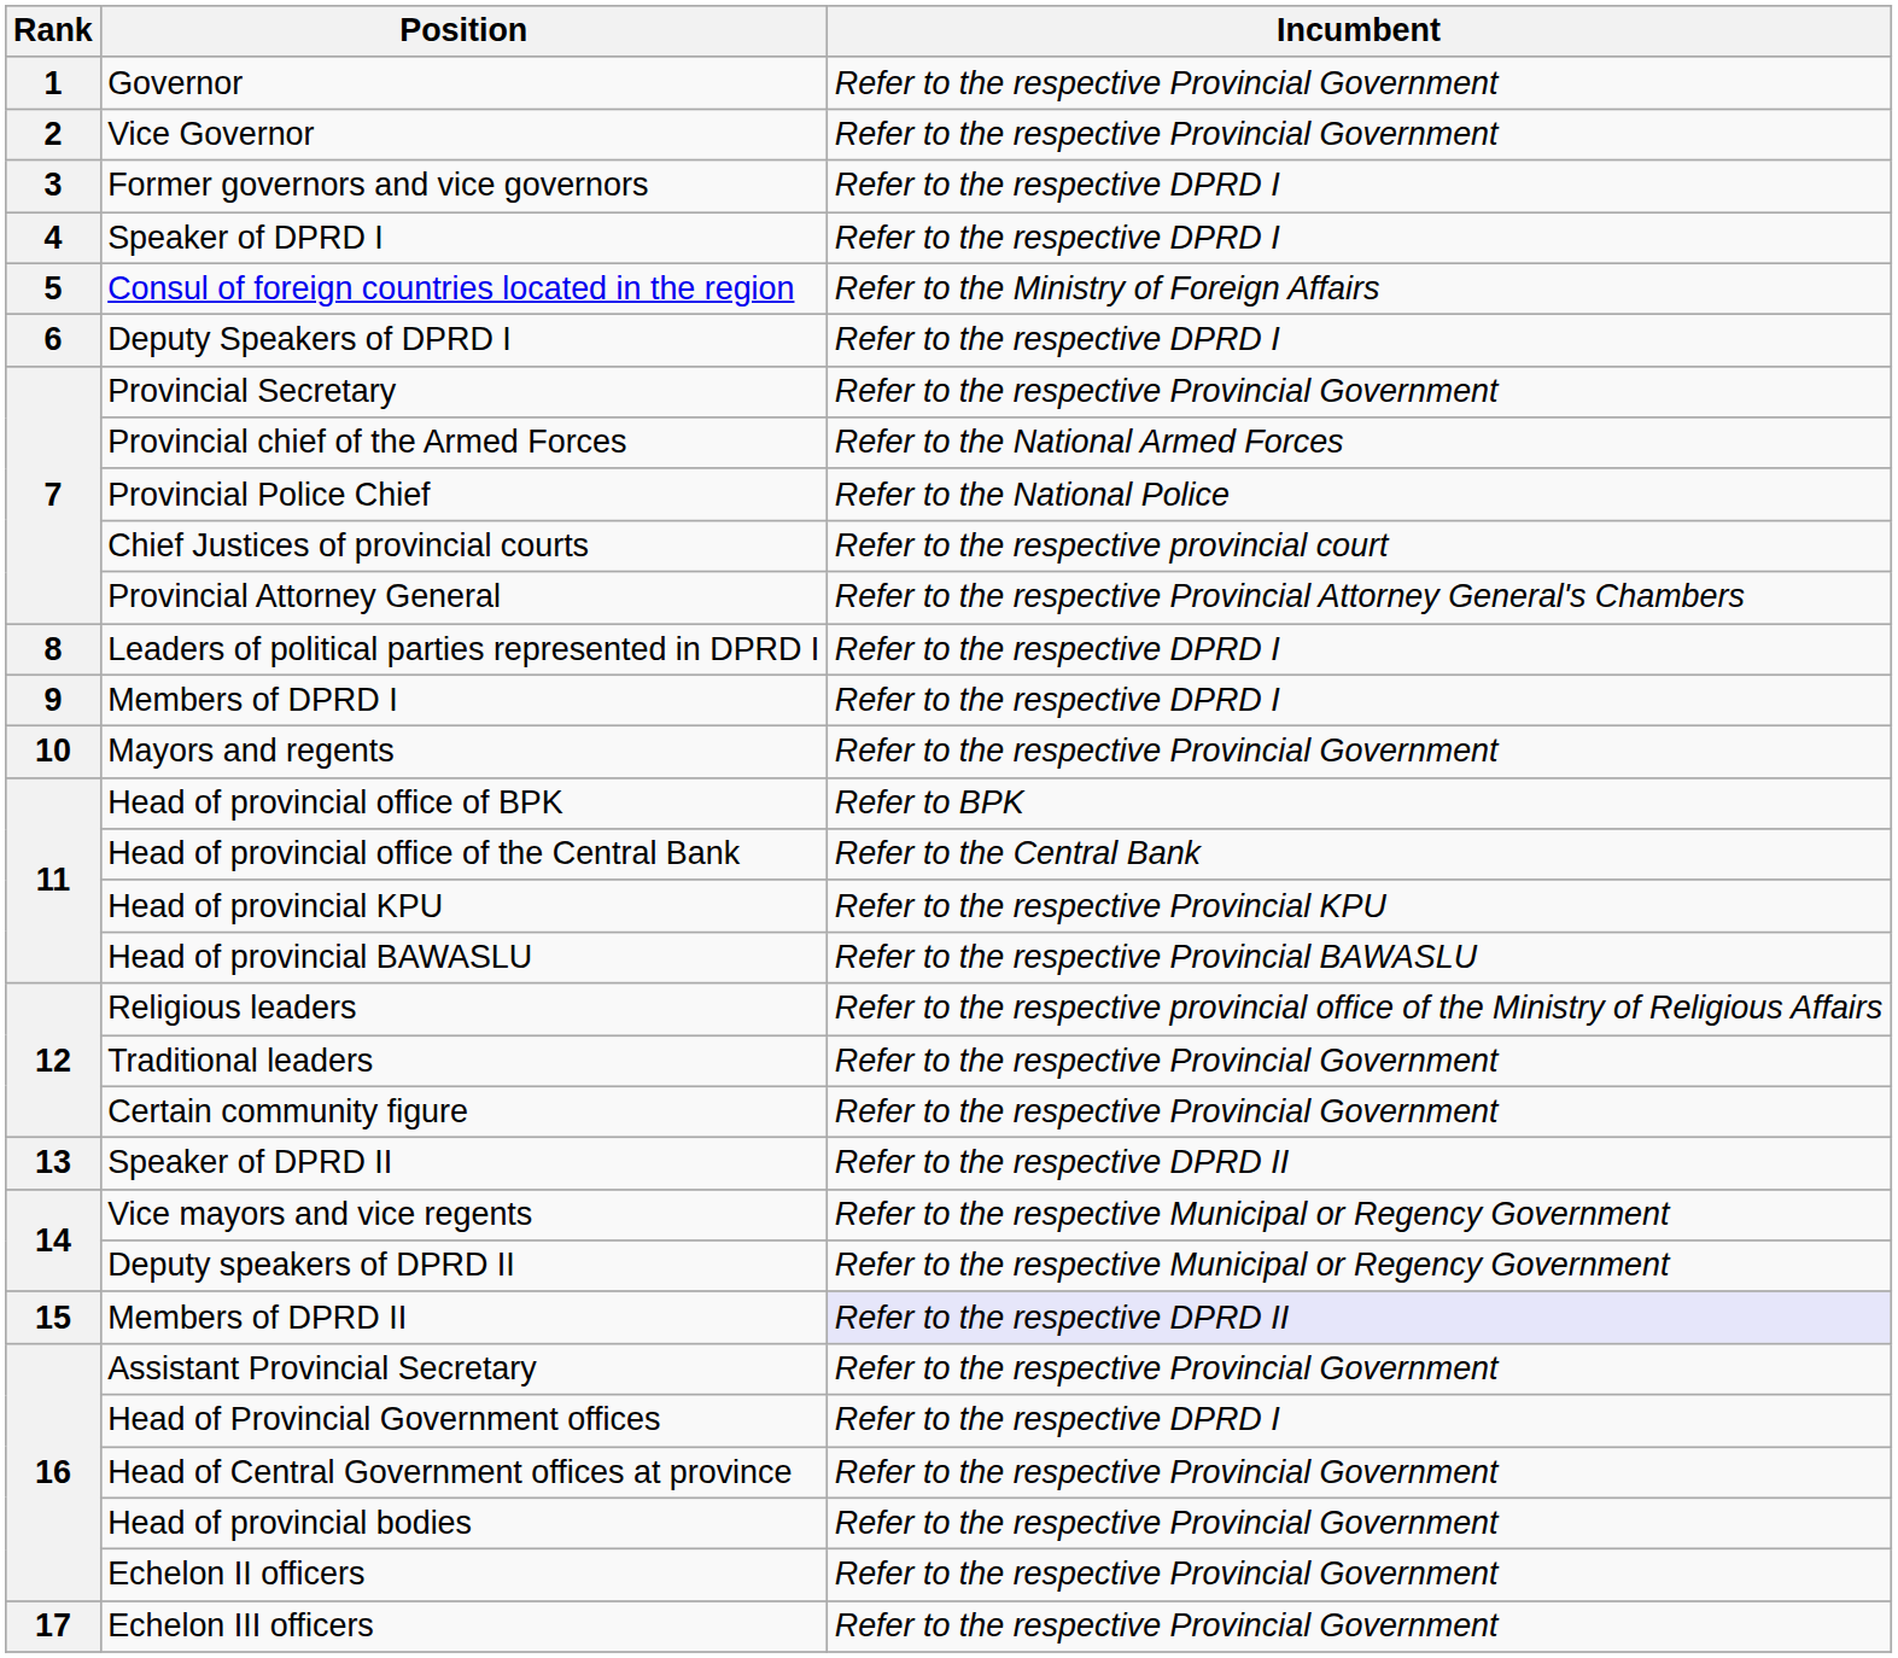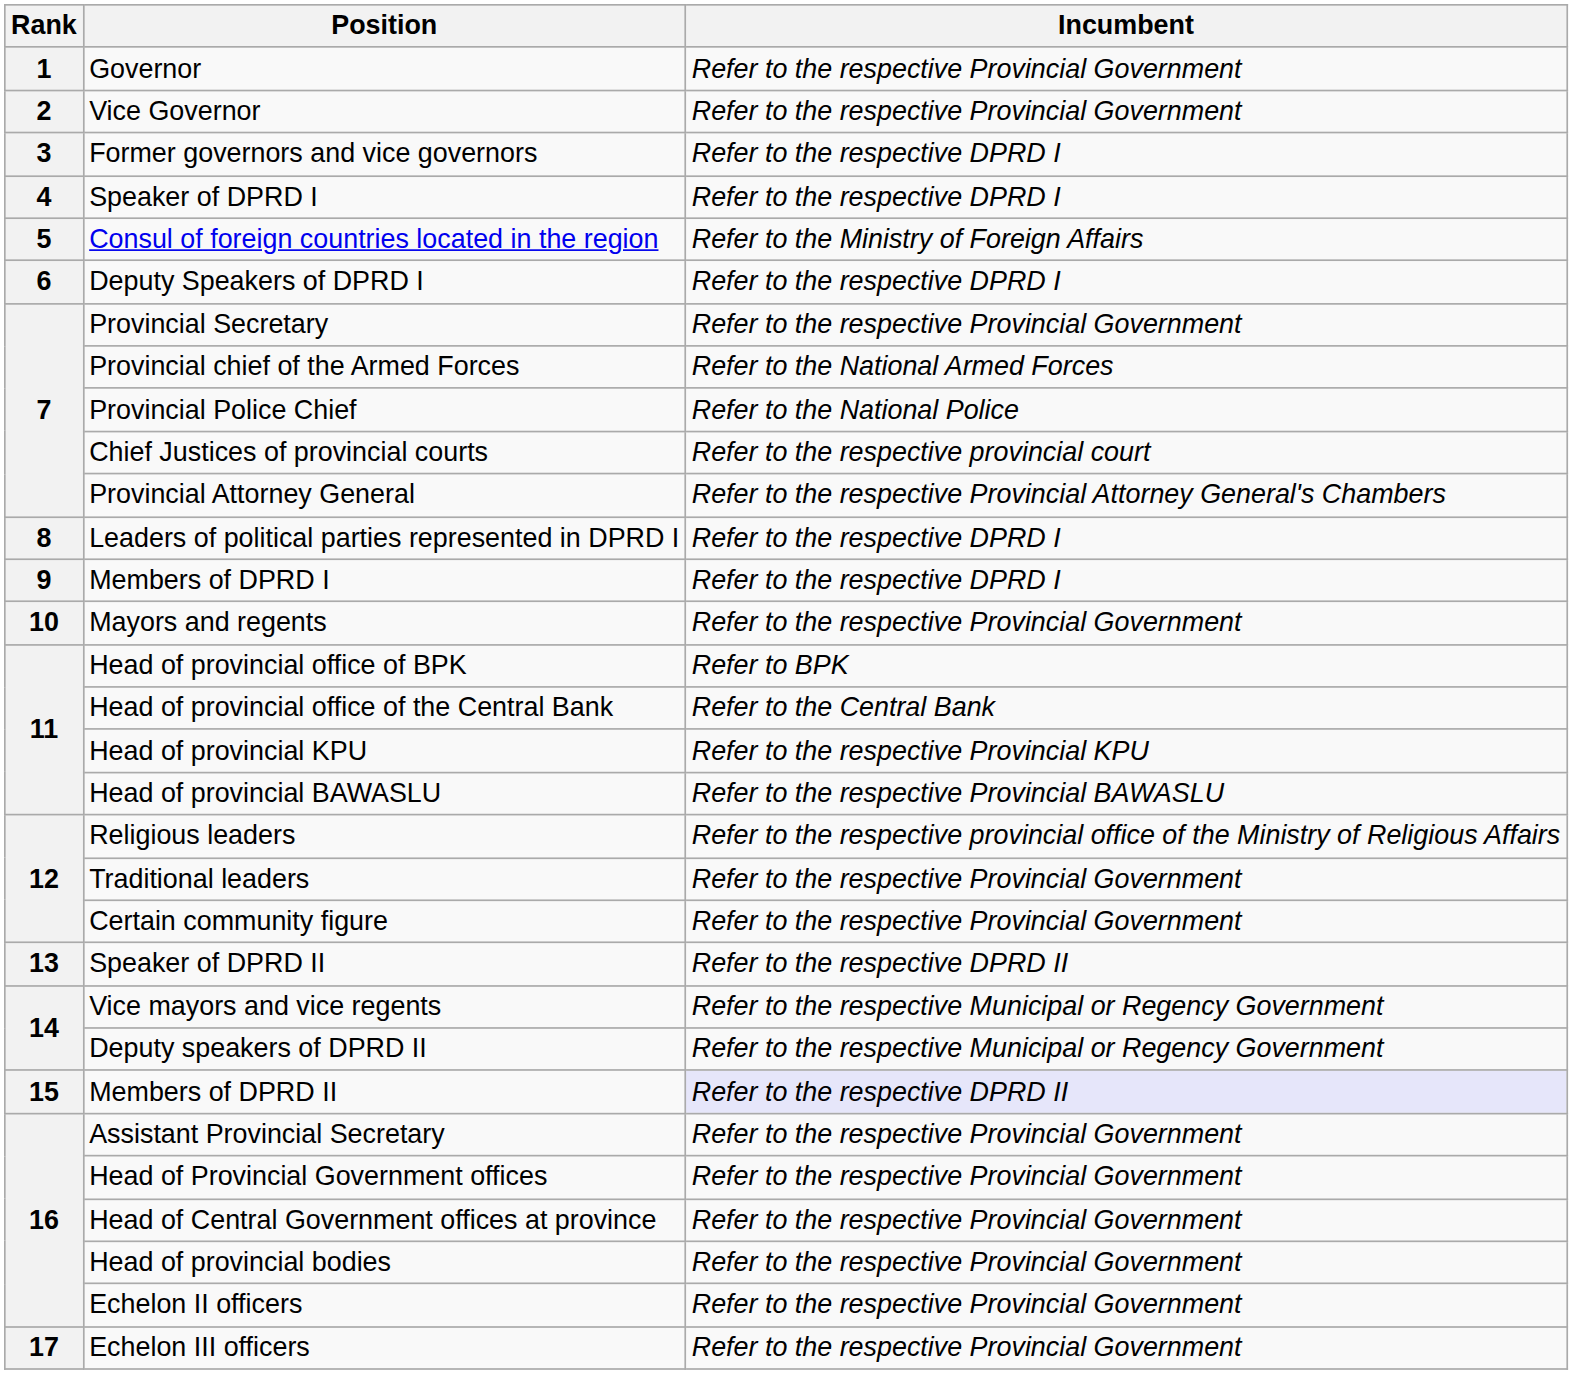Head of Provincial Government offices | Incumbent: Refer to the respective DPRD I -> Refer to the respective Provincial Government
